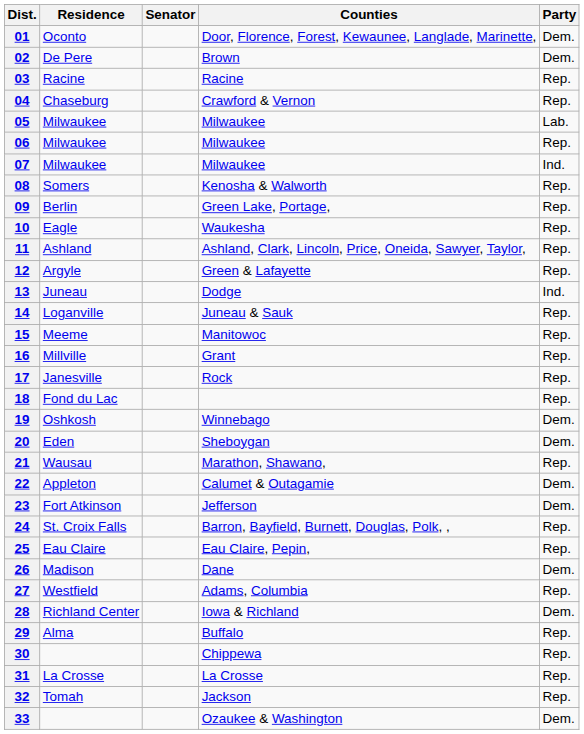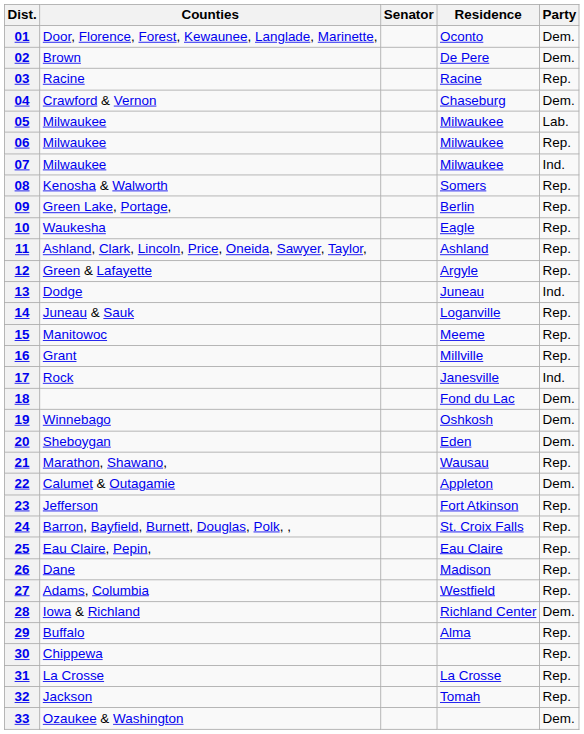columns swapped: Counties <-> Residence
04 | Party: Rep. -> Dem.
17 | Party: Rep. -> Ind.
18 | Party: Rep. -> Dem.
23 | Party: Dem. -> Rep.
26 | Party: Dem. -> Rep.
